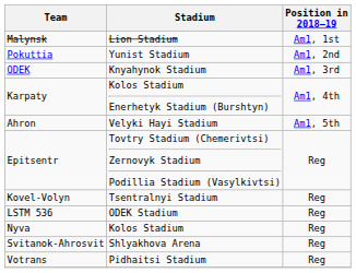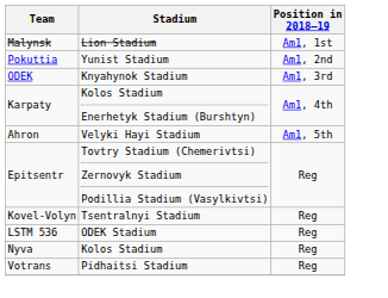- row: Svitanok-Ahrosvit | Shlyakhova Arena | Reg
